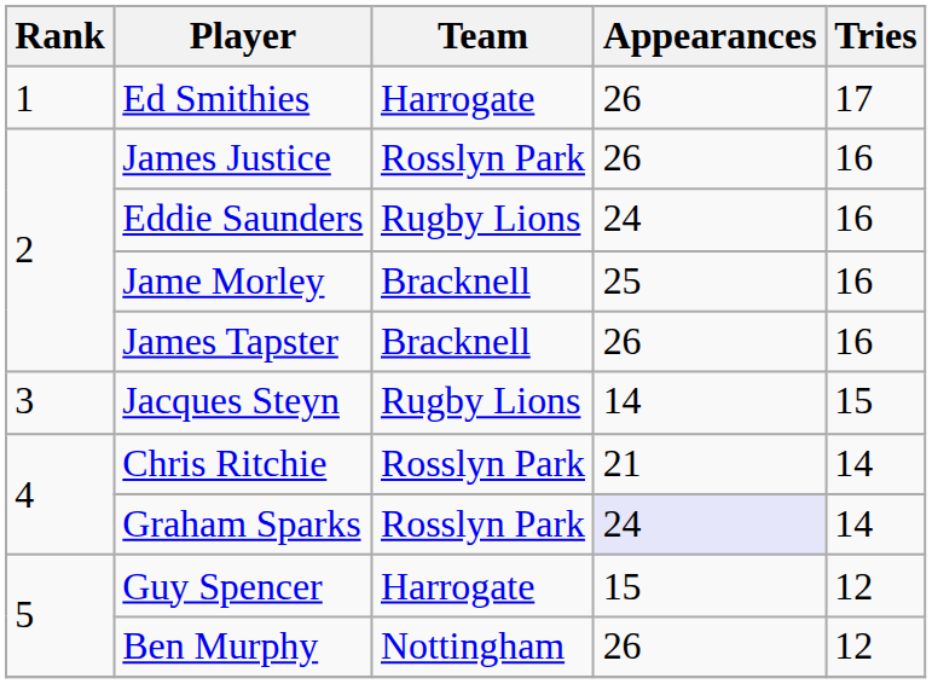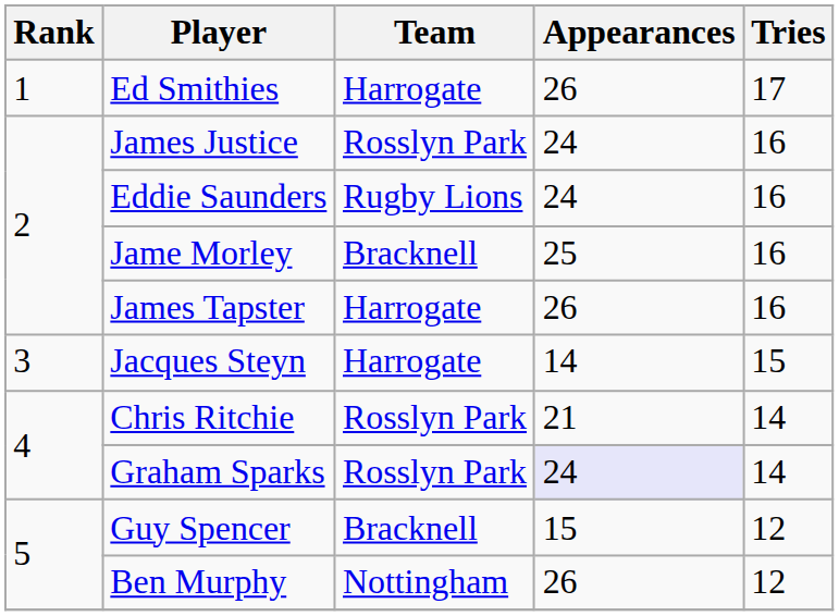James Justice | Appearances: 26 -> 24
James Tapster | Team: Bracknell -> Harrogate
Jacques Steyn | Team: Rugby Lions -> Harrogate
Guy Spencer | Team: Harrogate -> Bracknell
